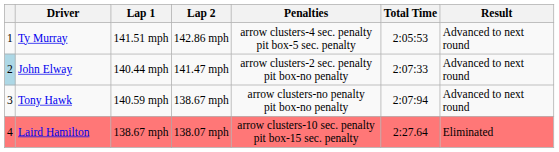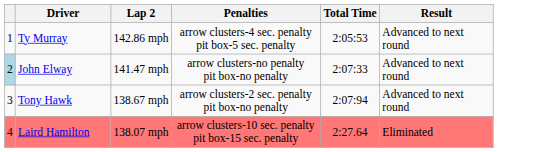- column: Lap 1 | 141.51 mph | 140.44 mph | 140.59 mph | 138.67 mph
John Elway | Penalties: arrow clusters-2 sec. penalty pit box-no penalty -> arrow clusters-no penalty pit box-no penalty
Tony Hawk | Penalties: arrow clusters-no penalty pit box-no penalty -> arrow clusters-2 sec. penalty pit box-no penalty
